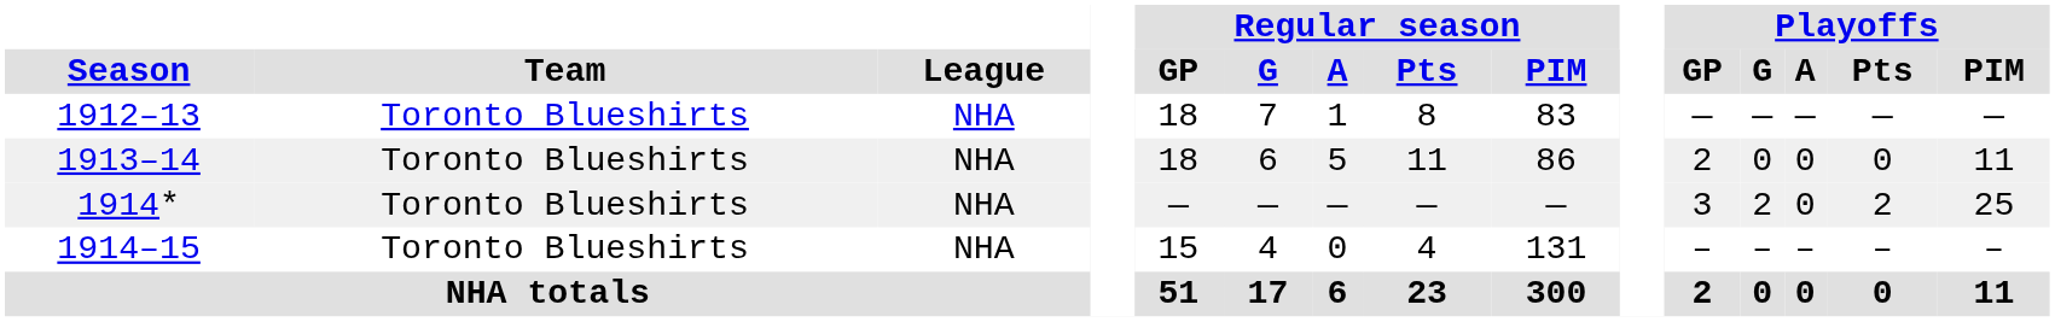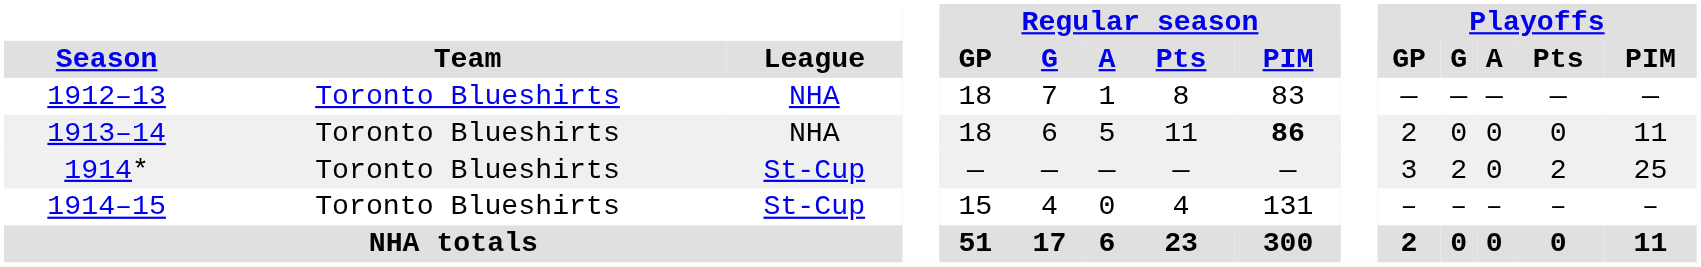1913–14 | Regular season / PIM: normal -> bold
1914* | League: NHA -> St-Cup
1914–15 | League: NHA -> St-Cup
